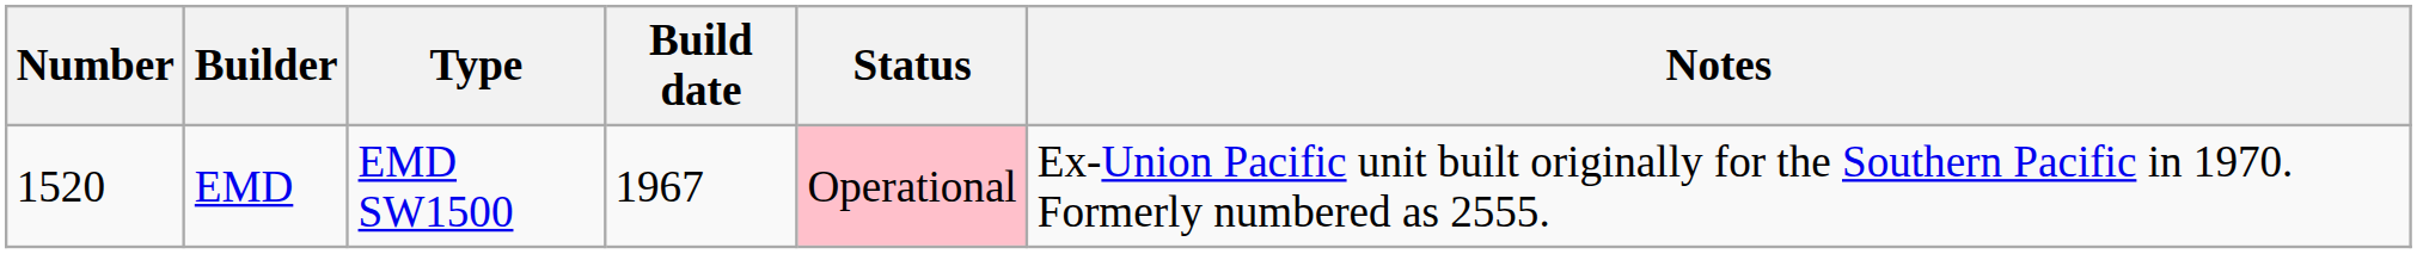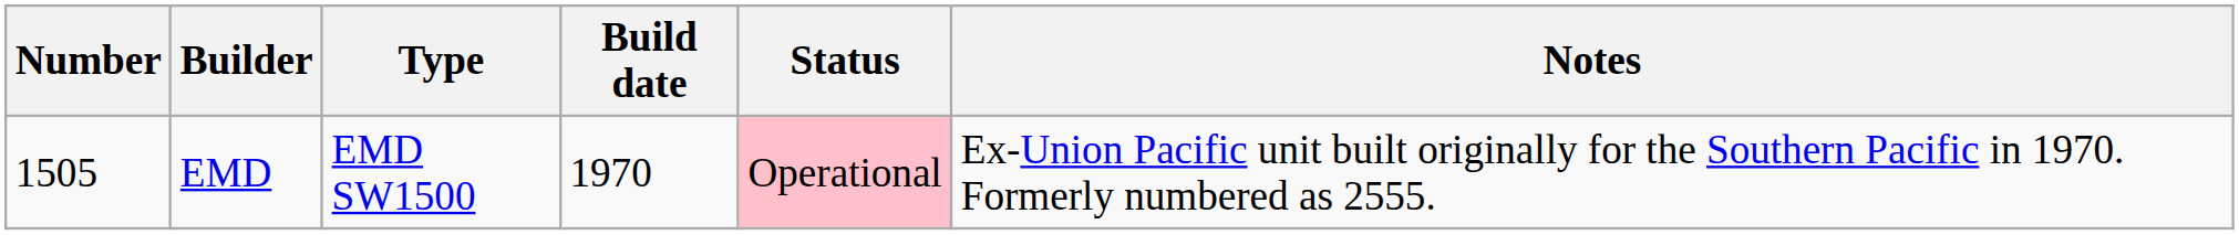EMD | Number: 1520 -> 1505
EMD | Build date: 1967 -> 1970
